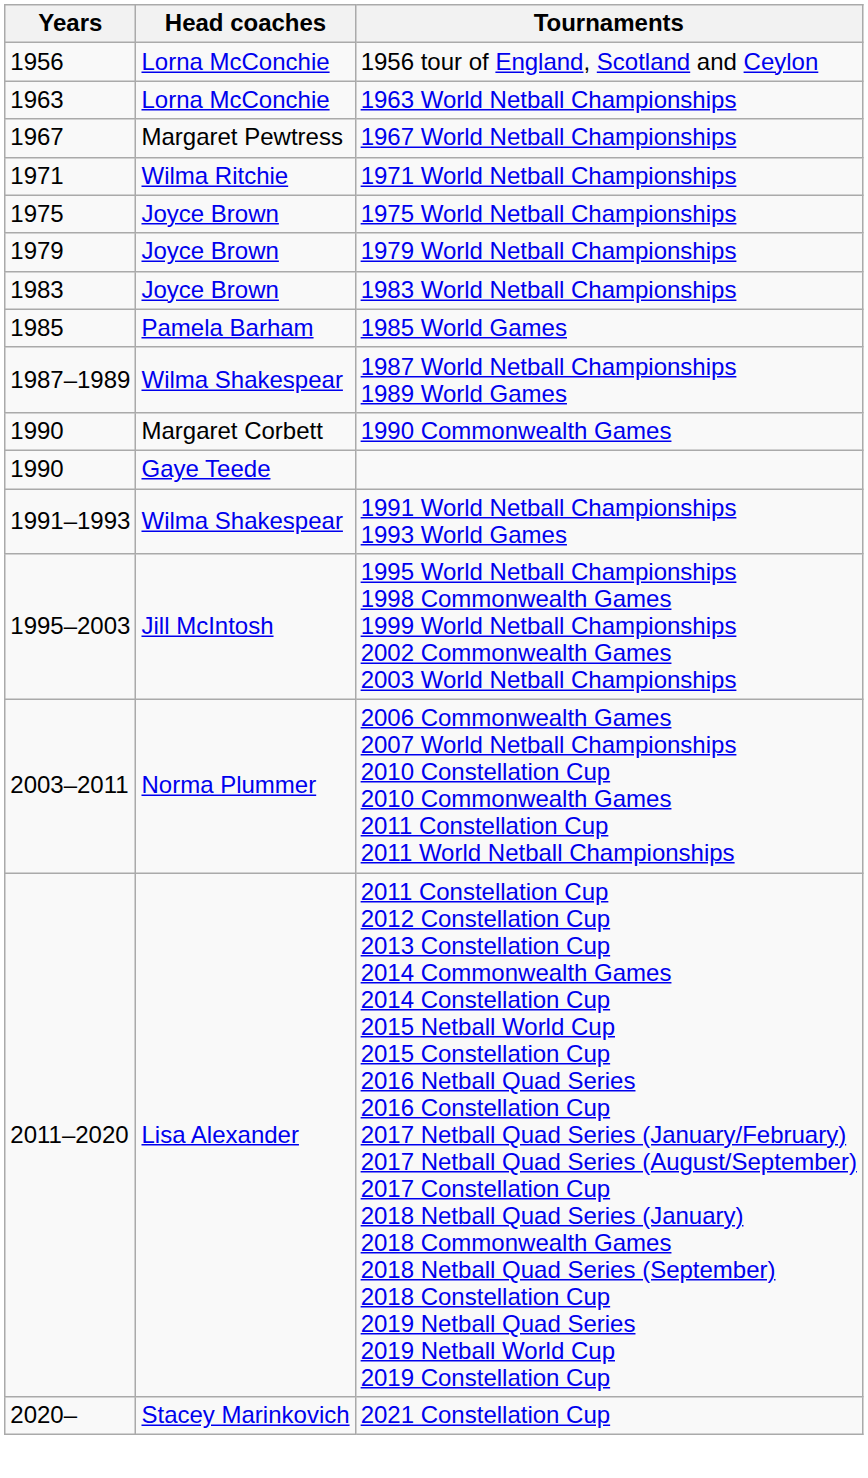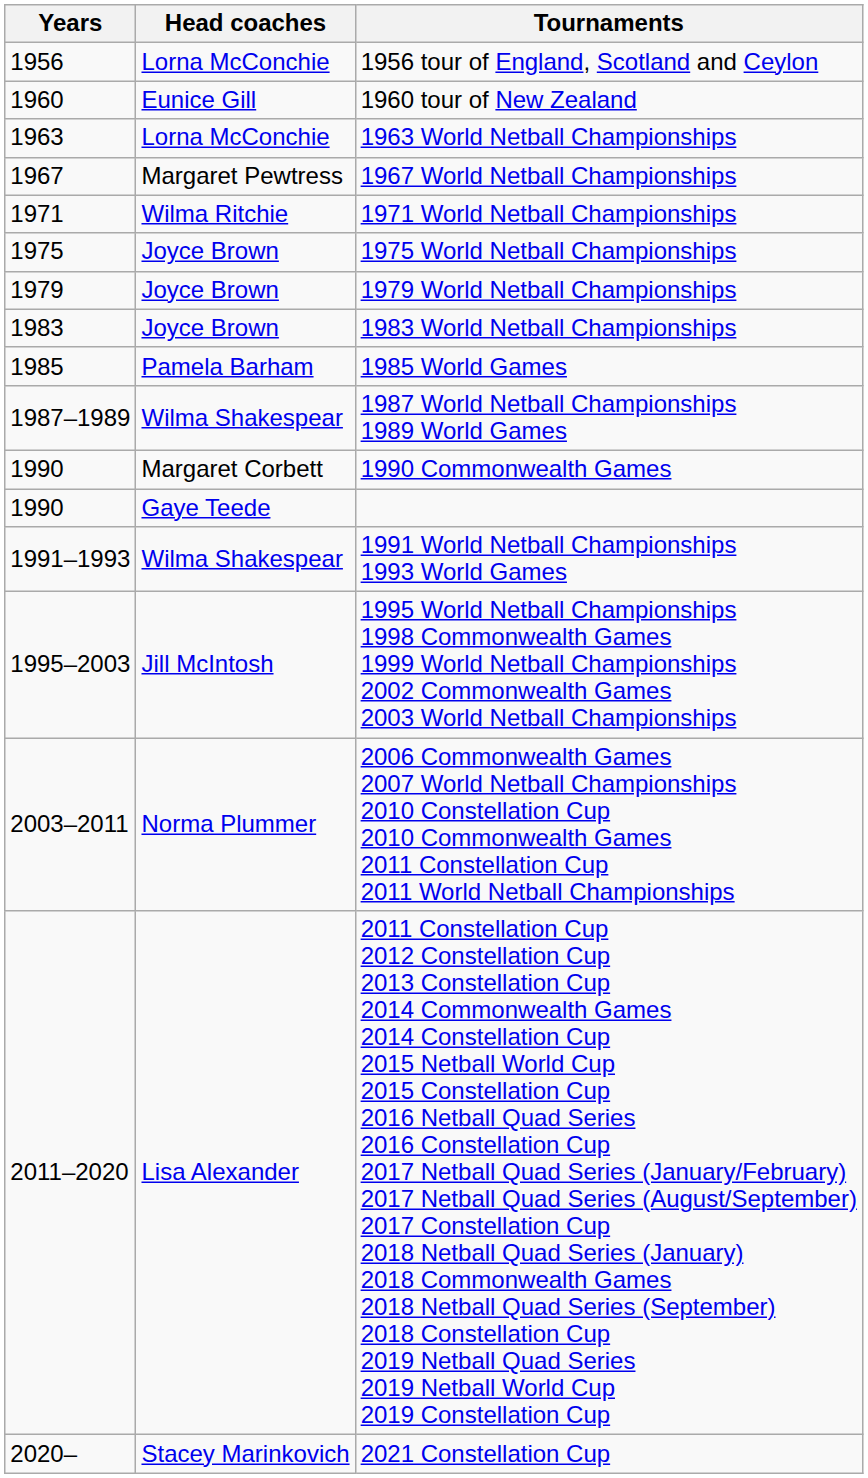+ row: 1960 | Eunice Gill | 1960 tour of New Zealand
